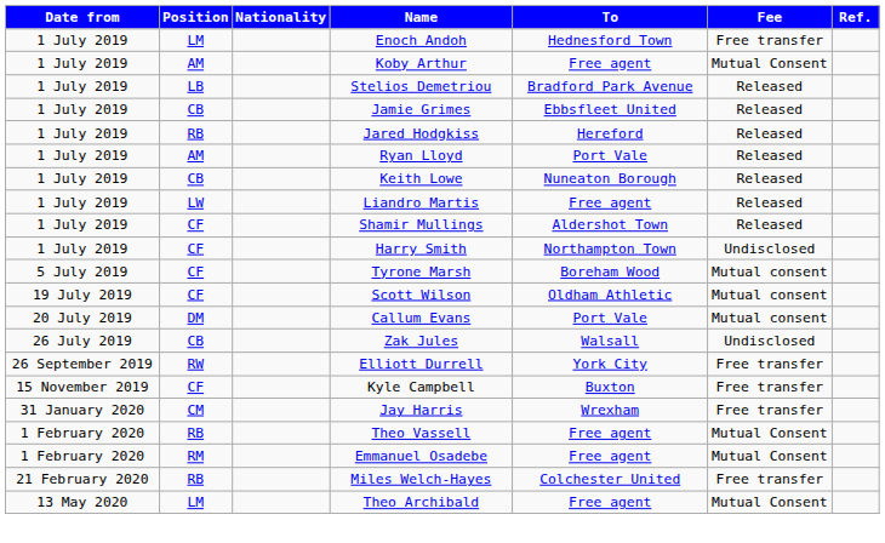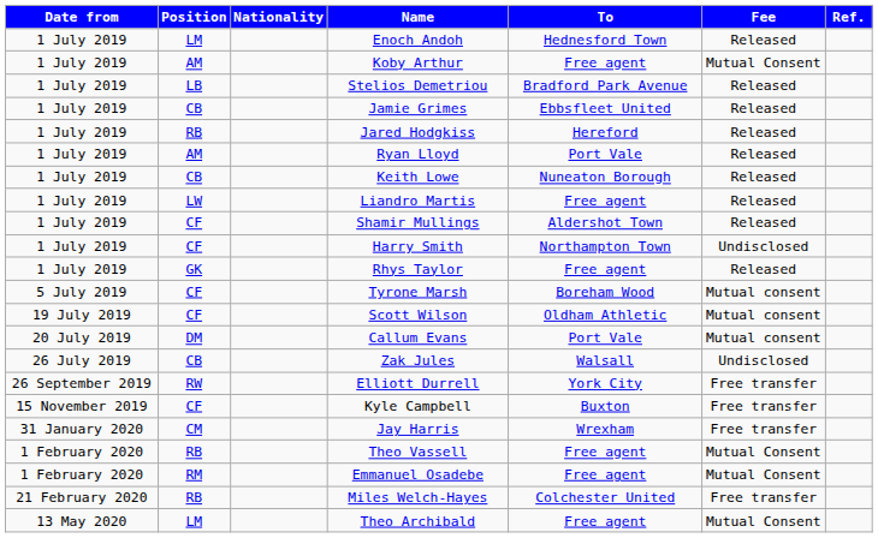Enoch Andoh | Fee: Free transfer -> Released
+ row: 1 July 2019 | GK | Rhys Taylor | Free agent | Released
